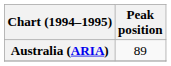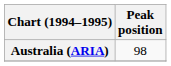Australia (ARIA) | Peak position: 89 -> 98
